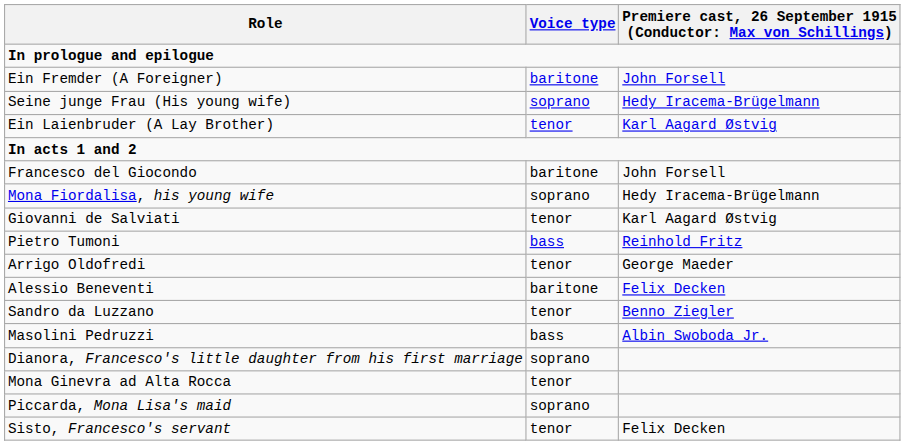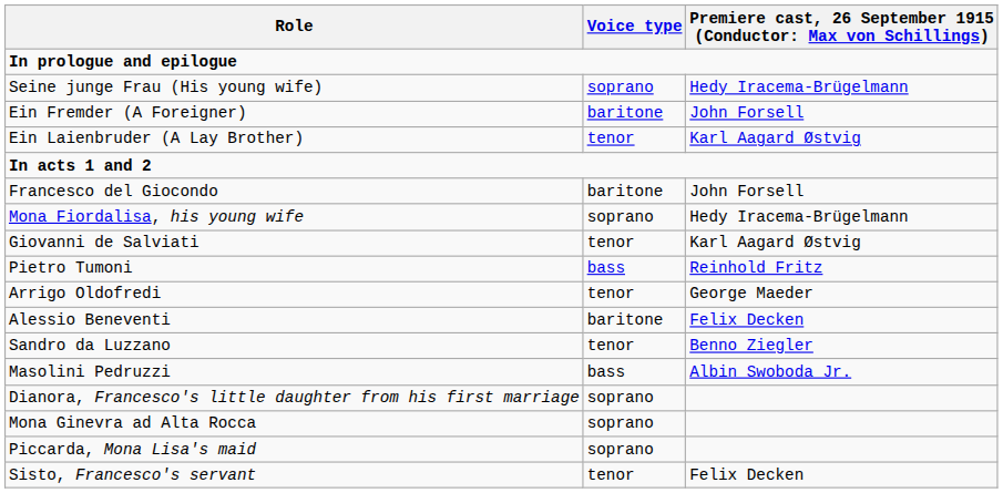rows swapped: Ein Fremder (A Foreigner) <-> Seine junge Frau (His young wife)
Mona Ginevra ad Alta Rocca | Voice type: tenor -> soprano
